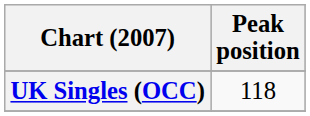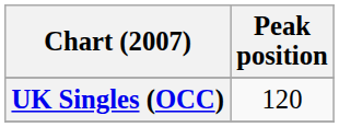UK Singles (OCC) | Peak position: 118 -> 120
